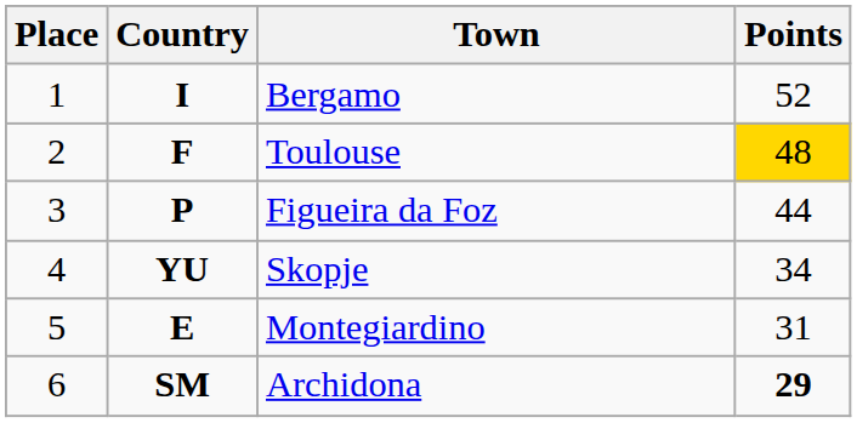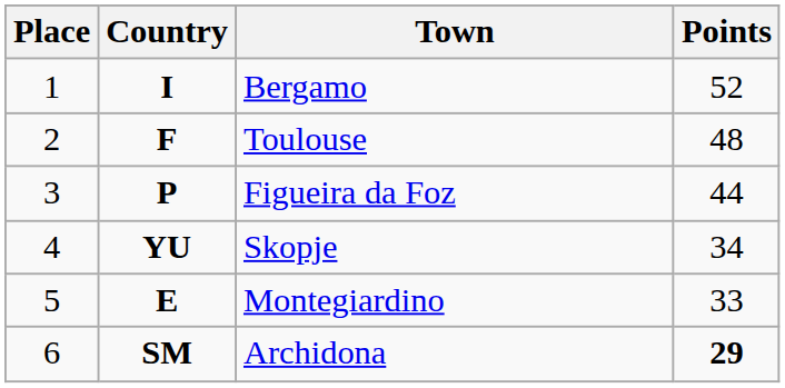Toulouse | Points: gold background -> no background
Montegiardino | Points: 31 -> 33
